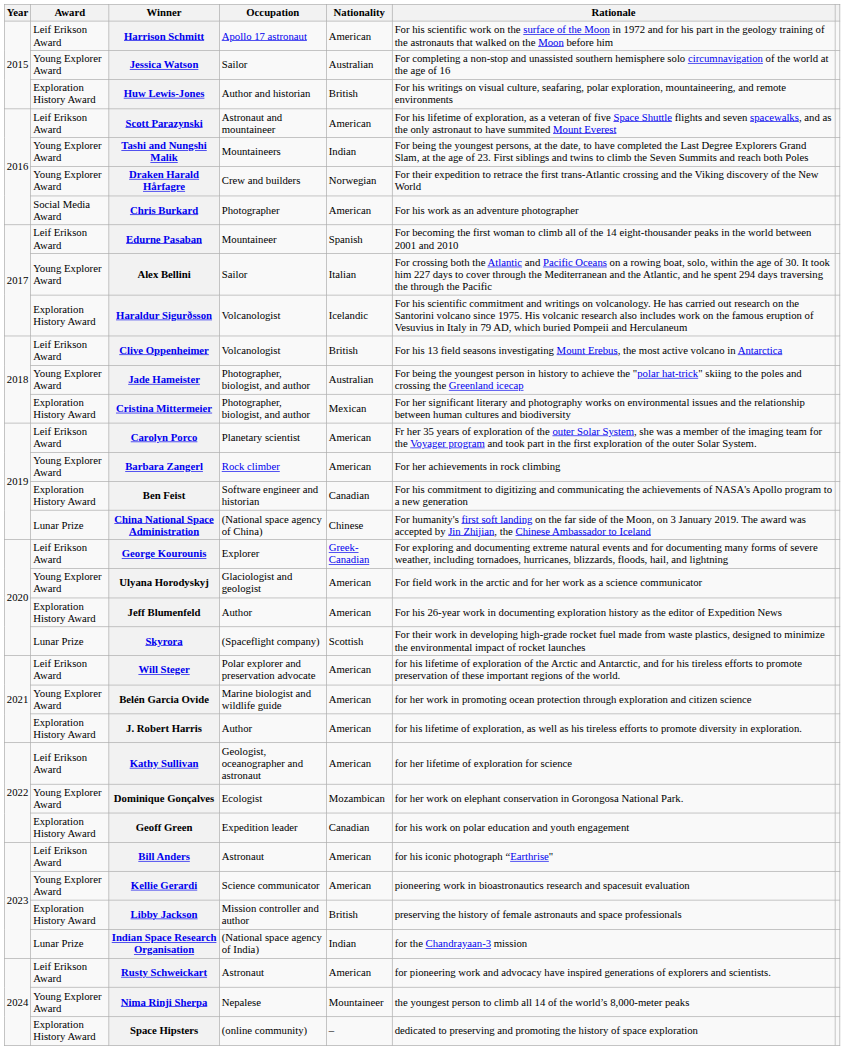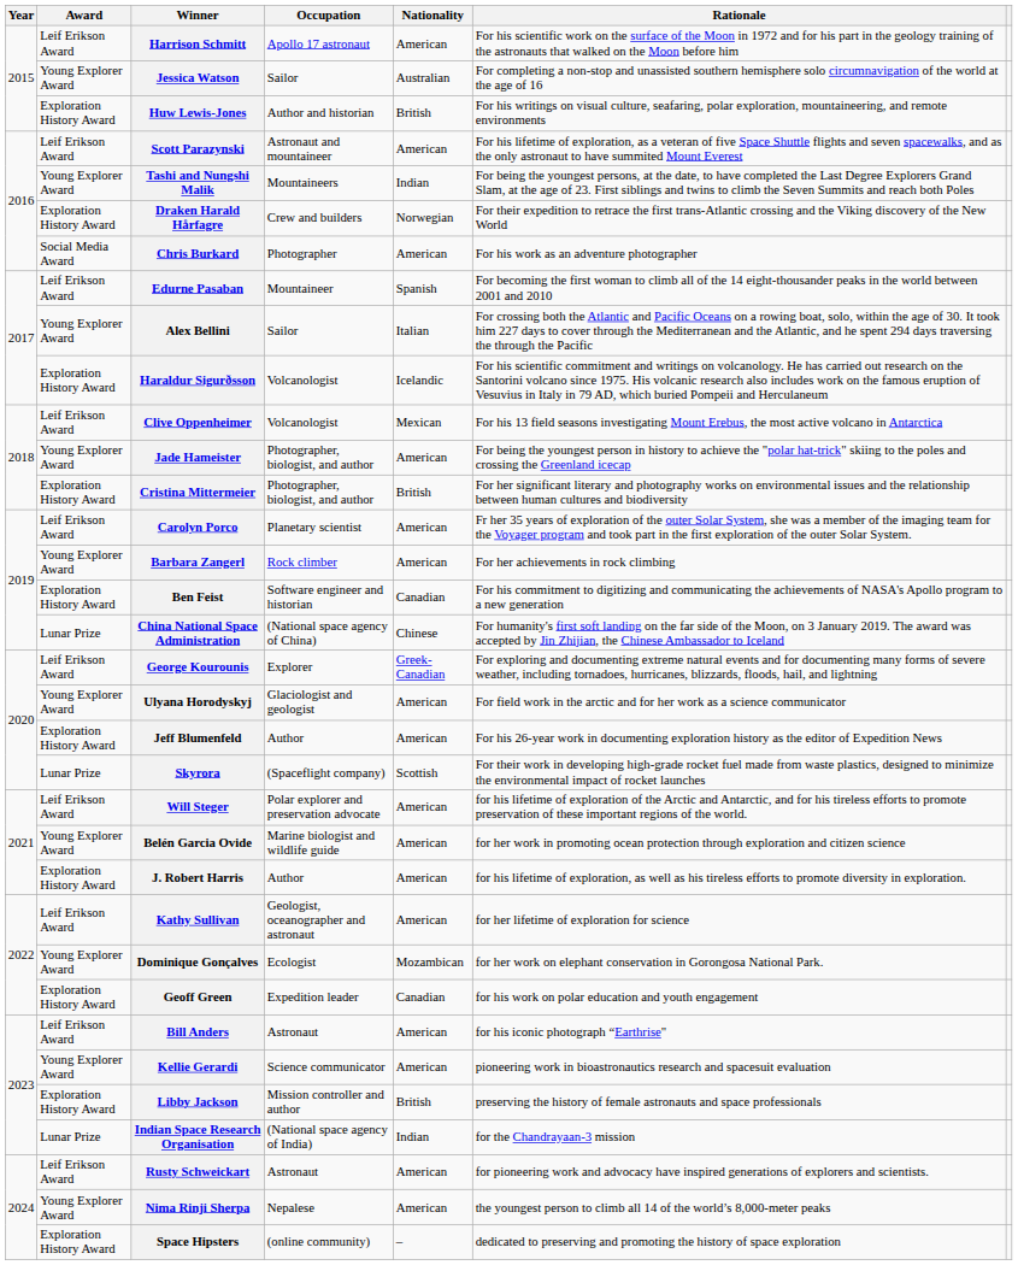Draken Harald Hårfagre | Award: Young Explorer Award -> Exploration History Award
Clive Oppenheimer | Nationality: British -> Mexican
Jade Hameister | Nationality: Australian -> American
Cristina Mittermeier | Nationality: Mexican -> British
Nima Rinji Sherpa | Nationality: Mountaineer -> American
